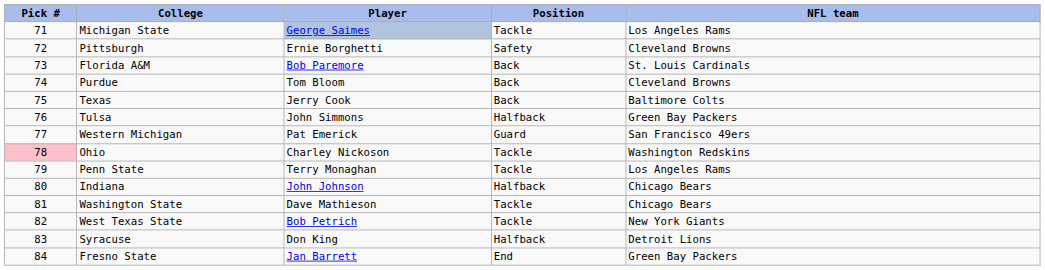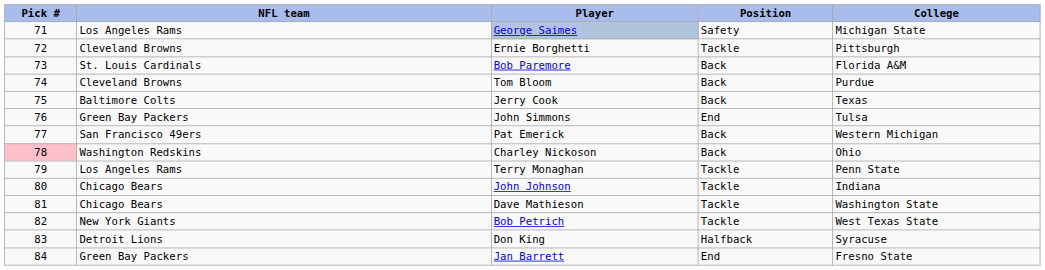columns swapped: NFL team <-> College
George Saimes | Position: Tackle -> Safety
Ernie Borghetti | Position: Safety -> Tackle
John Simmons | Position: Halfback -> End
Pat Emerick | Position: Guard -> Back
Charley Nickoson | Position: Tackle -> Back
John Johnson | Position: Halfback -> Tackle
